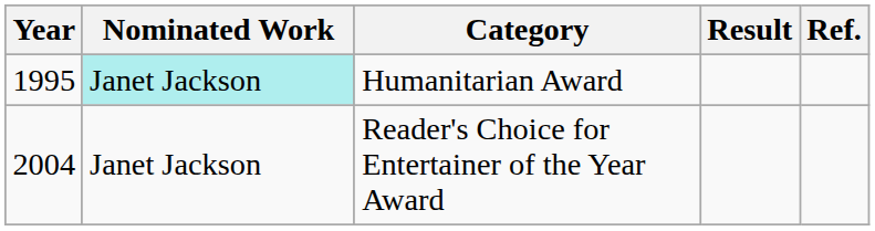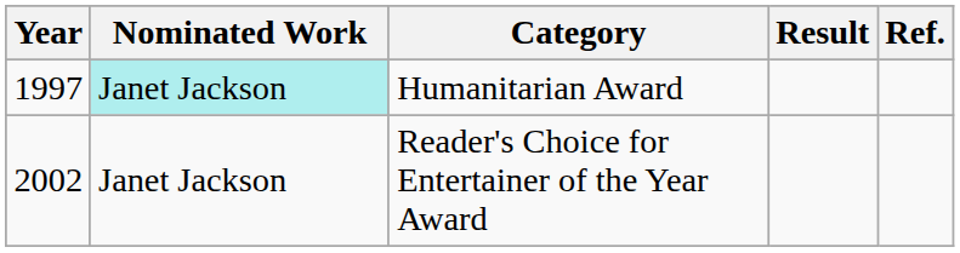Humanitarian Award | Year: 1995 -> 1997
Reader's Choice for Entertainer of the Year Award | Year: 2004 -> 2002
